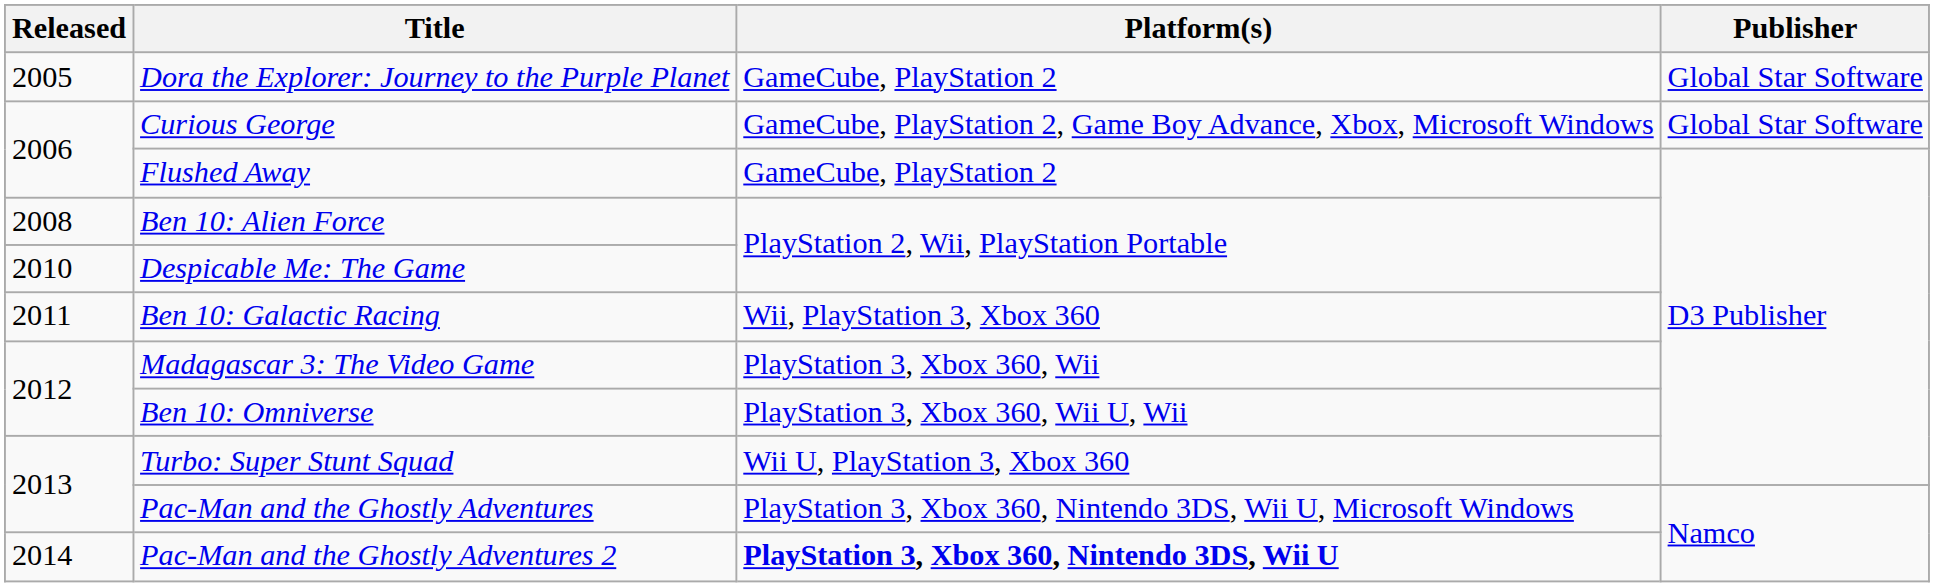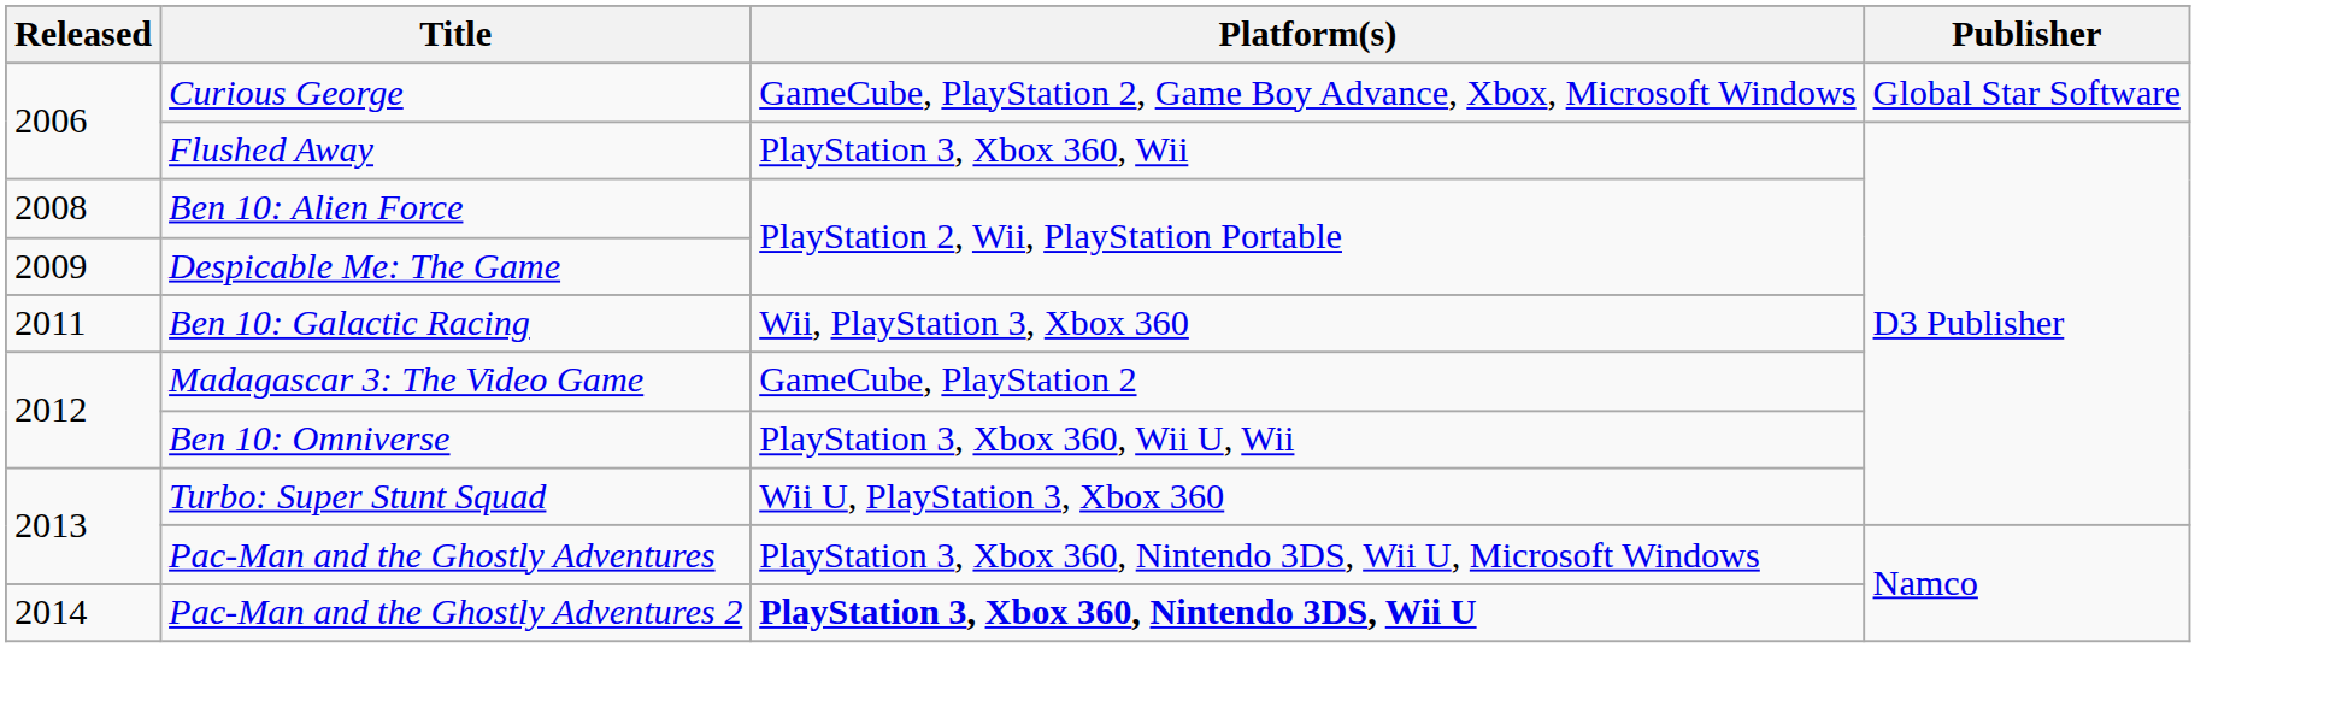- row: 2005 | Dora the Explorer: Journey to the Purple Planet | GameCube, PlayStation 2 | Global Star Software
Flushed Away | Platform(s): GameCube, PlayStation 2 -> PlayStation 3, Xbox 360, Wii
Despicable Me: The Game | Released: 2010 -> 2009
Madagascar 3: The Video Game | Platform(s): PlayStation 3, Xbox 360, Wii -> GameCube, PlayStation 2
